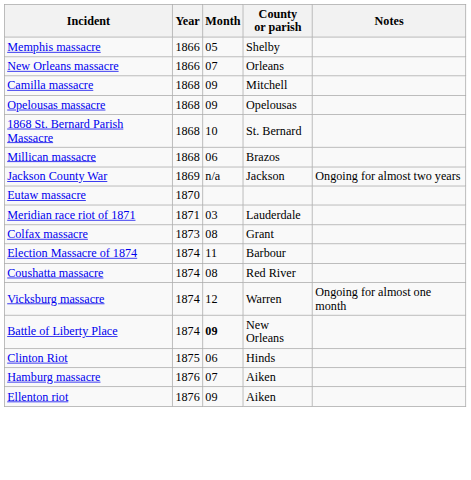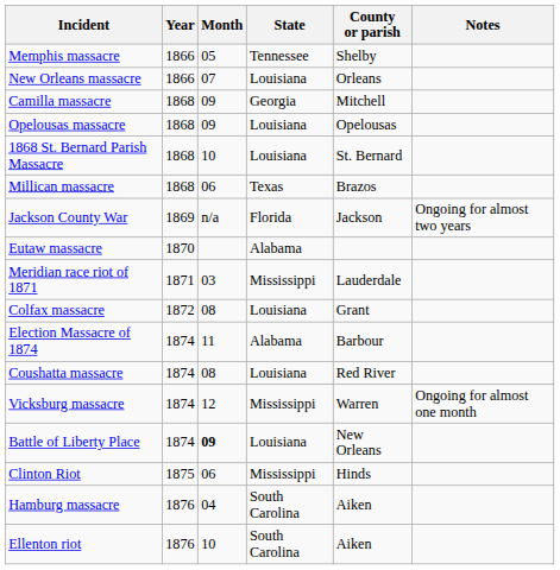+ column: State | Tennessee | Louisiana | Georgia | Louisiana | Louisiana | Texas | Florida | Alabama | Mississippi | Louisiana | Alabama | Louisiana | Mississippi | Louisiana | Mississippi | South Carolina | South Carolina
Colfax massacre | Year: 1873 -> 1872
Hamburg massacre | Month: 07 -> 04
Ellenton riot | Month: 09 -> 10
